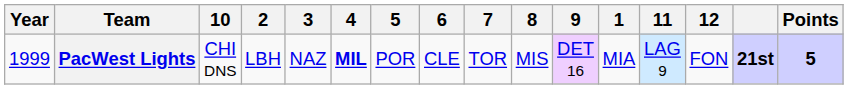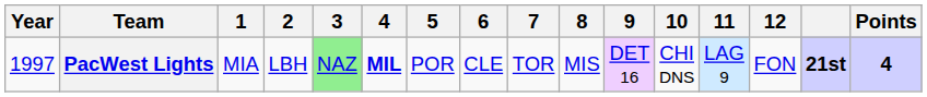columns swapped: 1 <-> 10
PacWest Lights | Year: 1999 -> 1997
PacWest Lights | 3: no background -> lightgreen background
PacWest Lights | Points: 5 -> 4
